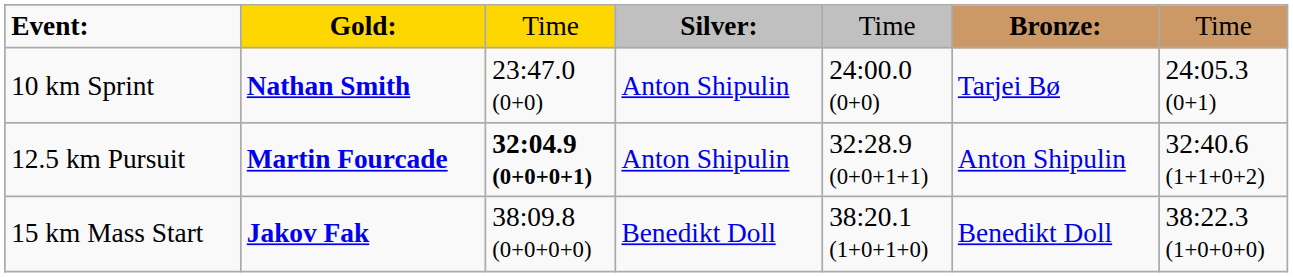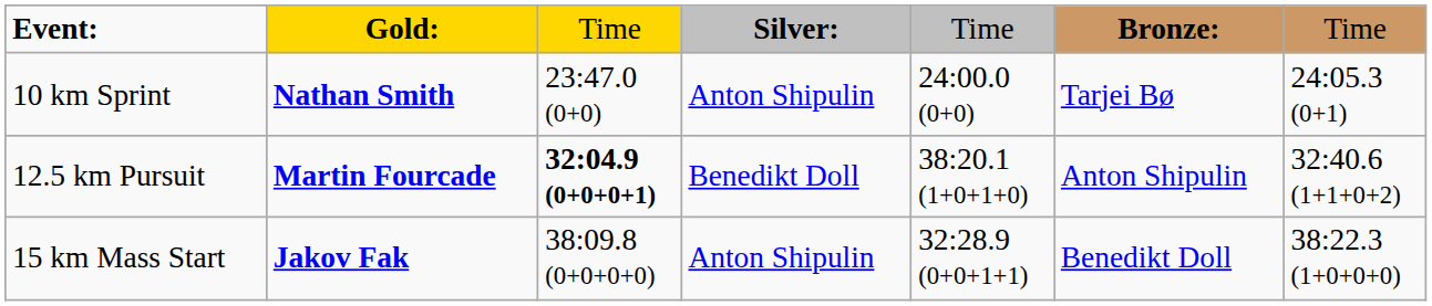12.5 km Pursuit | column 4: Anton Shipulin -> Benedikt Doll
12.5 km Pursuit | column 5: 32:28.9 (0+0+1+1) -> 38:20.1 (1+0+1+0)
15 km Mass Start | column 4: Benedikt Doll -> Anton Shipulin
15 km Mass Start | column 5: 38:20.1 (1+0+1+0) -> 32:28.9 (0+0+1+1)
